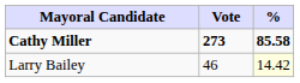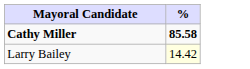- column: Vote | 273 | 46
